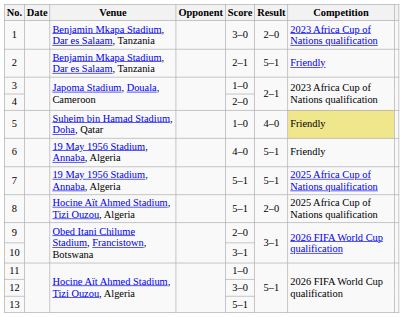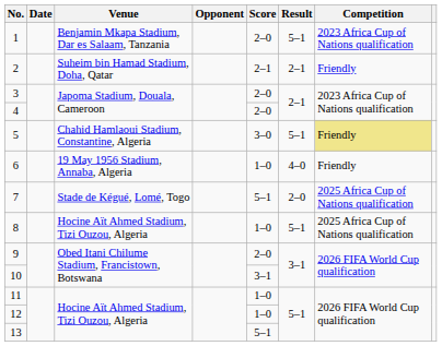1 | Score: 3–0 -> 2–0
1 | Result: 2–0 -> 5–1
2 | Venue: Benjamin Mkapa Stadium, Dar es Salaam, Tanzania -> Suheim bin Hamad Stadium, Doha, Qatar
2 | Result: 5–1 -> 2–1
3 | Score: 1–0 -> 2–0
5 | Venue: Suheim bin Hamad Stadium, Doha, Qatar -> Chahid Hamlaoui Stadium, Constantine, Algeria
5 | Score: 1–0 -> 3–0
5 | Result: 4–0 -> 5–1
6 | Score: 4–0 -> 1–0
6 | Result: 5–1 -> 4–0
7 | Venue: 19 May 1956 Stadium, Annaba, Algeria -> Stade de Kégué, Lomé, Togo
7 | Result: 5–1 -> 2–0
8 | Score: 5–1 -> 1–0
8 | Result: 2–0 -> 5–1
12 | Score: 3–0 -> 1–0
